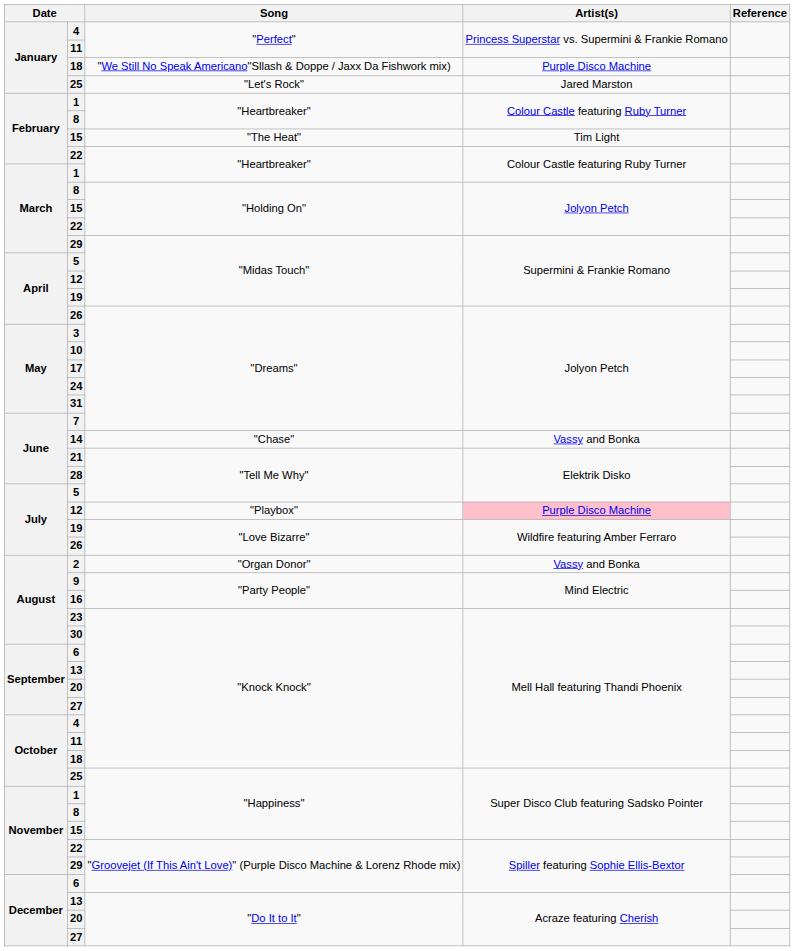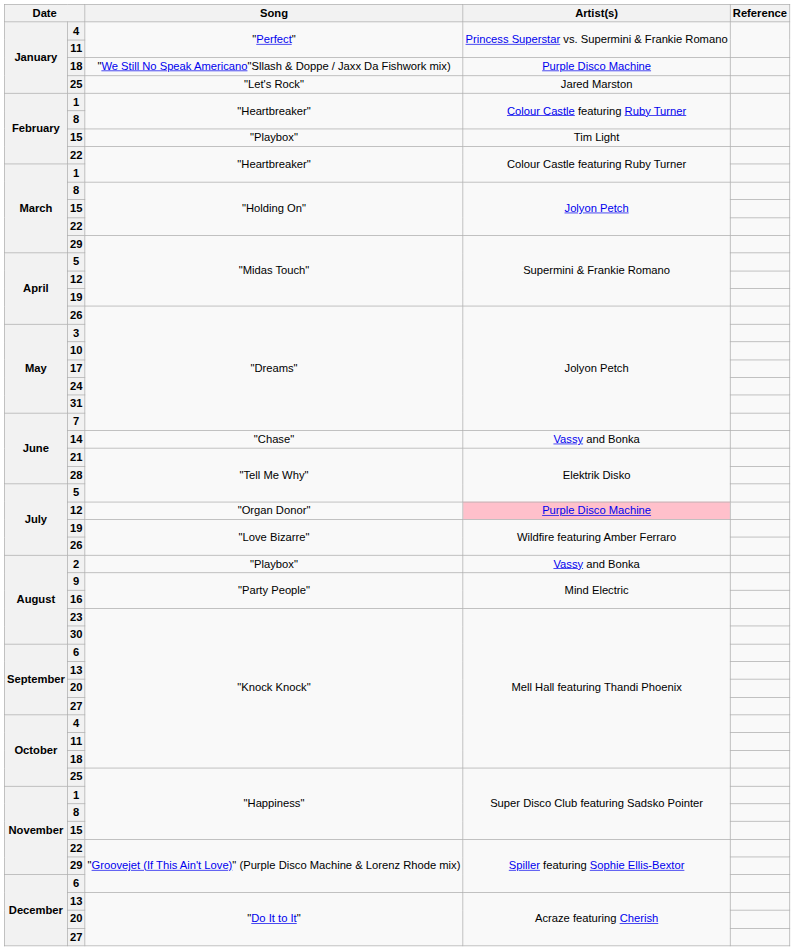February / 15 | Song: "The Heat" -> "Playbox"
July / 12 | Song: "Playbox" -> "Organ Donor"
2 | Song: "Organ Donor" -> "Playbox"
